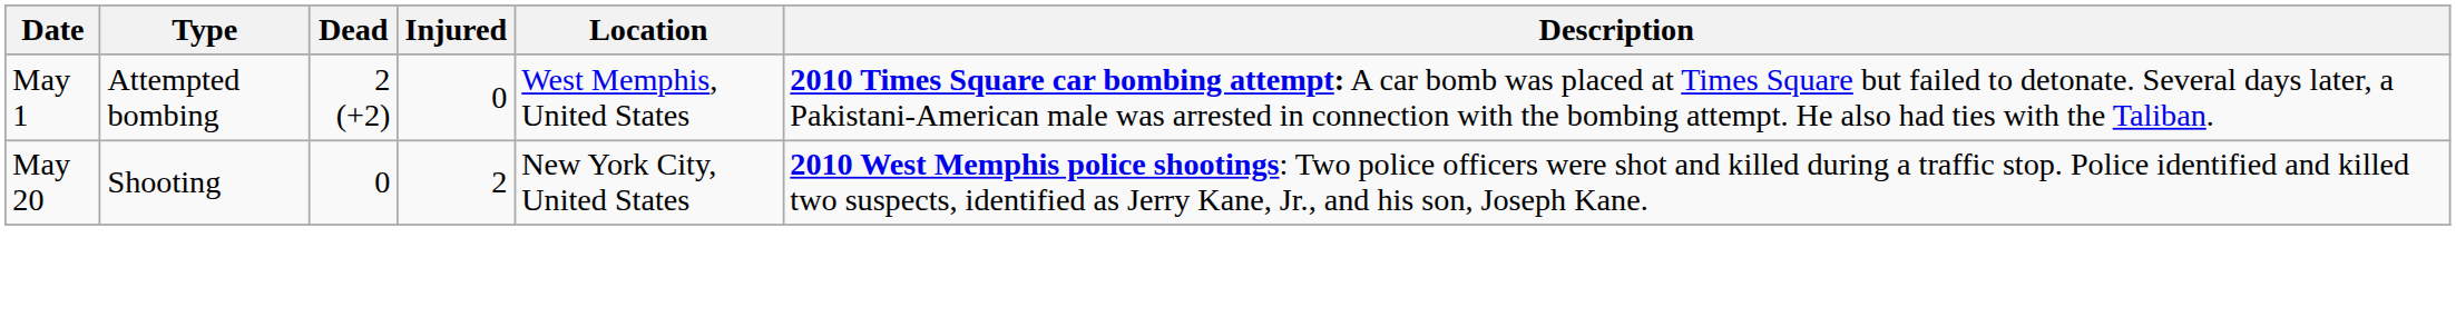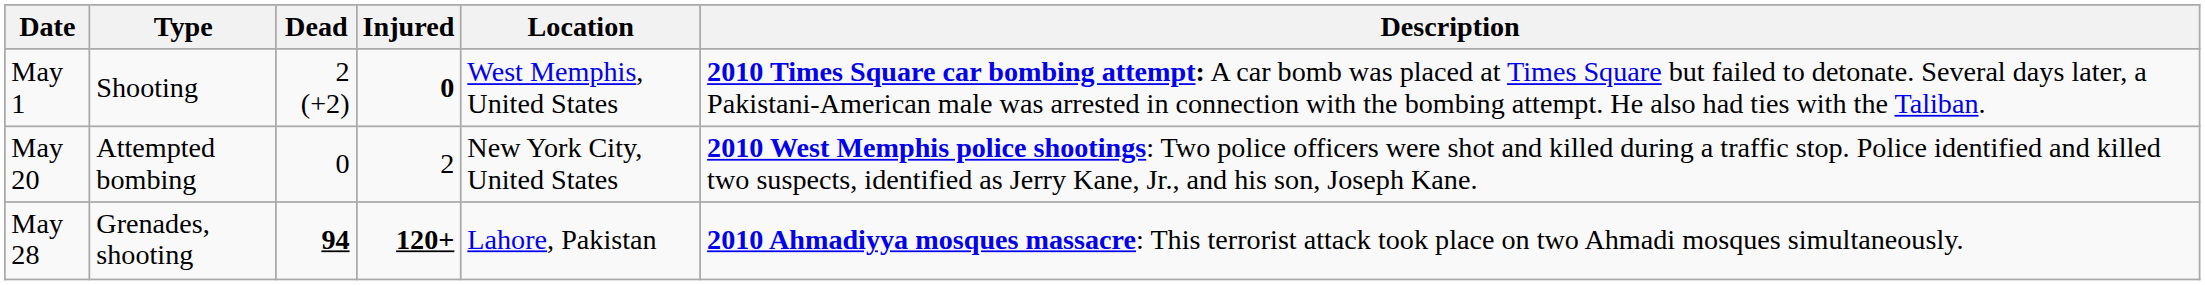May 1 | Type: Attempted bombing -> Shooting
May 1 | Injured: normal -> bold
May 20 | Type: Shooting -> Attempted bombing
+ row: May 28 | Grenades, shooting | 94 | 120+ | Lahore, Pakistan | 2010 Ahmadiyya mosques massacre: This terrorist attack took place on two Ahmadi mosques simultaneously.
